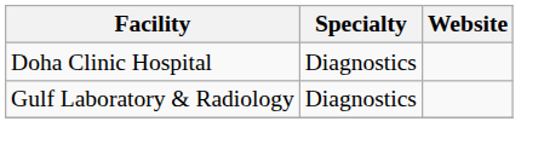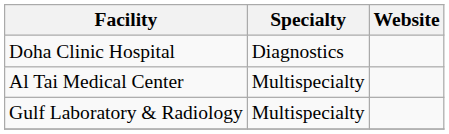+ row: Al Tai Medical Center | Multispecialty
Gulf Laboratory & Radiology | Specialty: Diagnostics -> Multispecialty
